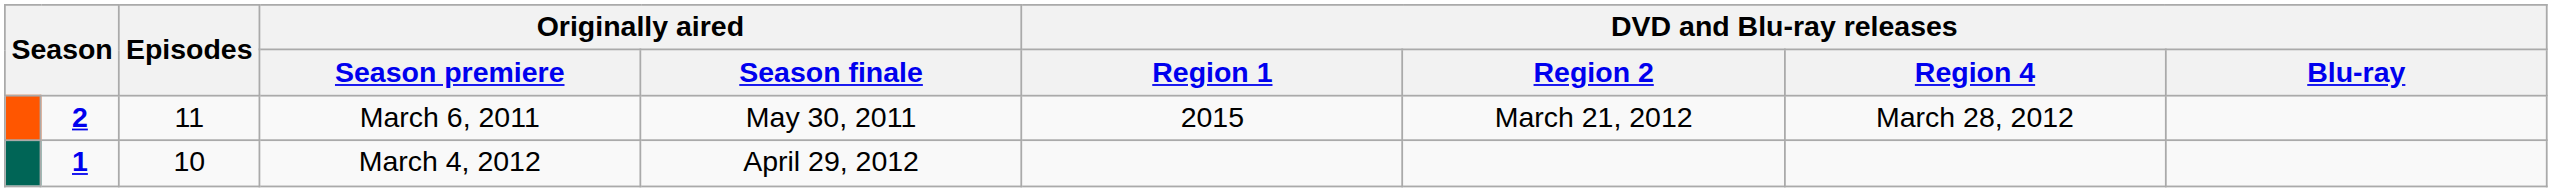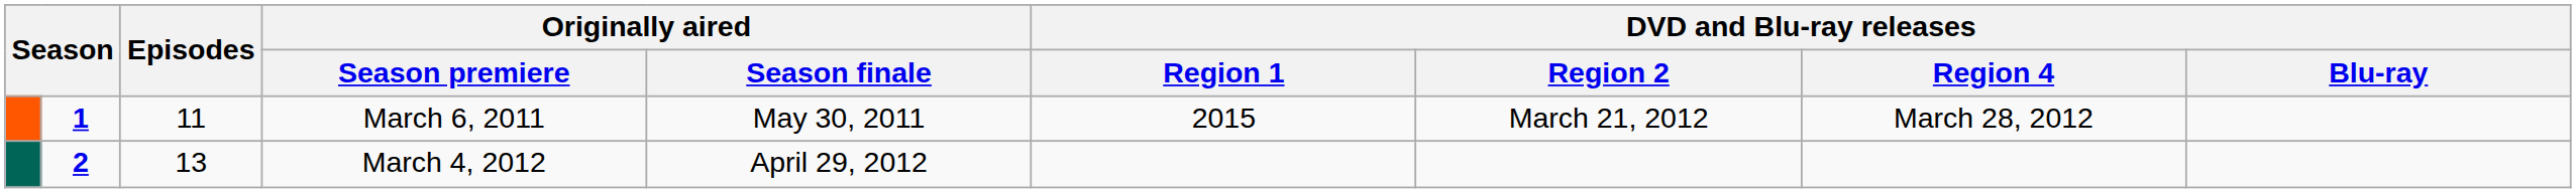March 6, 2011 | column 2: 2 -> 1
March 4, 2012 | column 2: 1 -> 2
March 4, 2012 | Episodes: 10 -> 13
